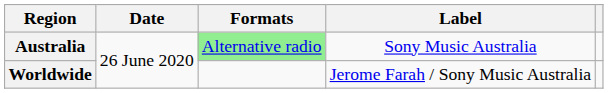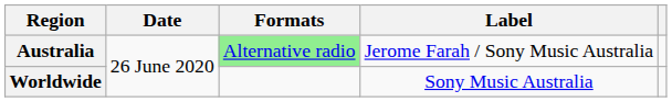Australia | Label: Sony Music Australia -> Jerome Farah / Sony Music Australia
Worldwide | Label: Jerome Farah / Sony Music Australia -> Sony Music Australia
